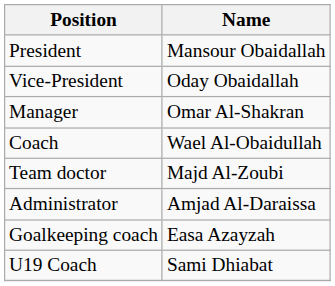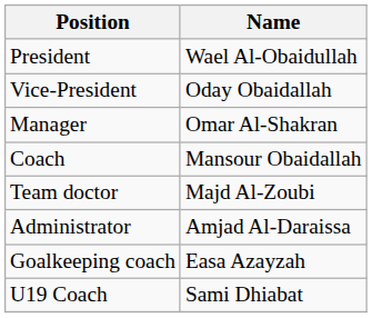President | Name: Mansour Obaidallah -> Wael Al-Obaidullah
Coach | Name: Wael Al-Obaidullah -> Mansour Obaidallah
